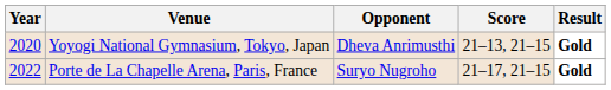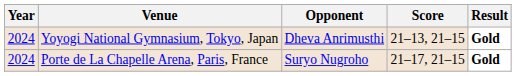Yoyogi National Gymnasium, Tokyo, Japan | Year: 2020 -> 2024
Porte de La Chapelle Arena, Paris, France | Year: 2022 -> 2024
